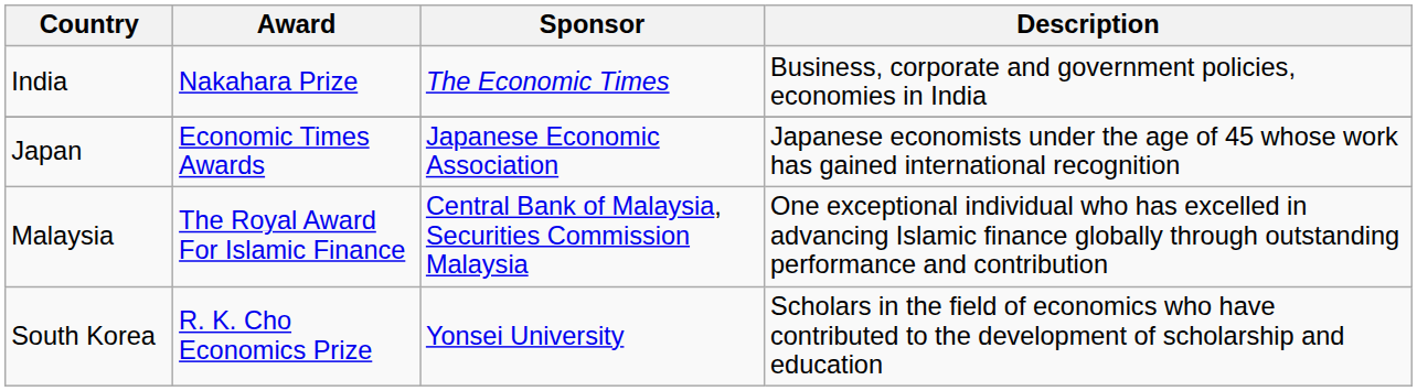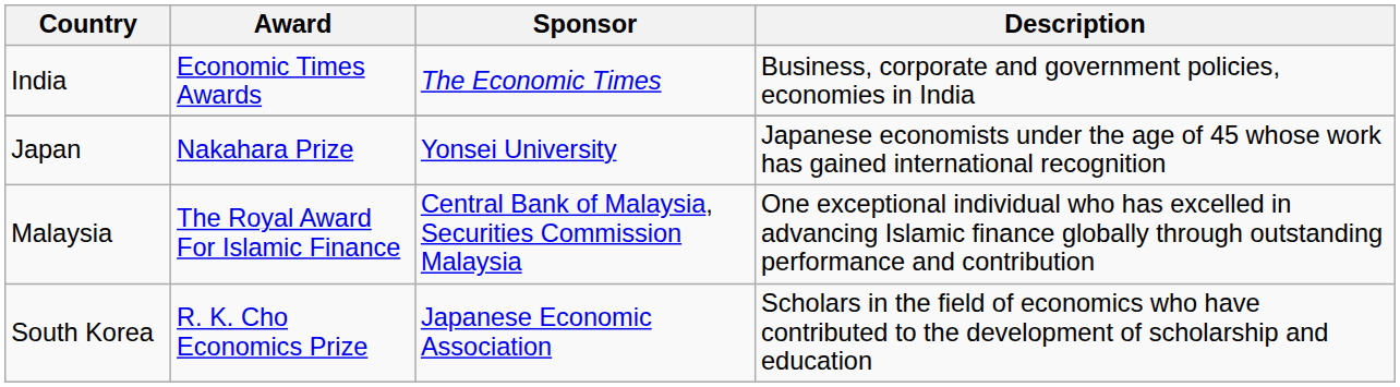India | Award: Nakahara Prize -> Economic Times Awards
Japan | Award: Economic Times Awards -> Nakahara Prize
Japan | Sponsor: Japanese Economic Association -> Yonsei University
South Korea | Sponsor: Yonsei University -> Japanese Economic Association
